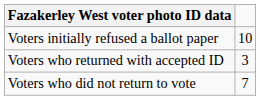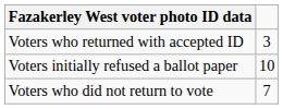rows swapped: Voters initially refused a ballot paper <-> Voters who returned with accepted ID
